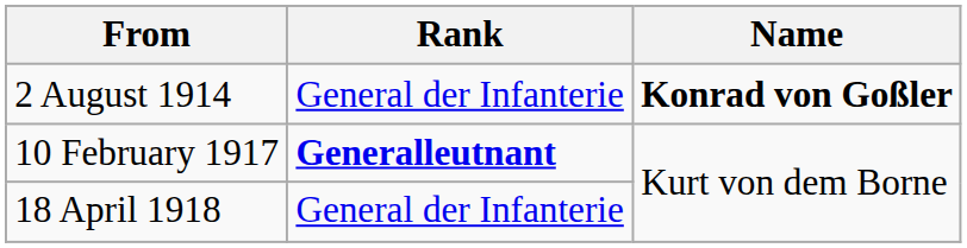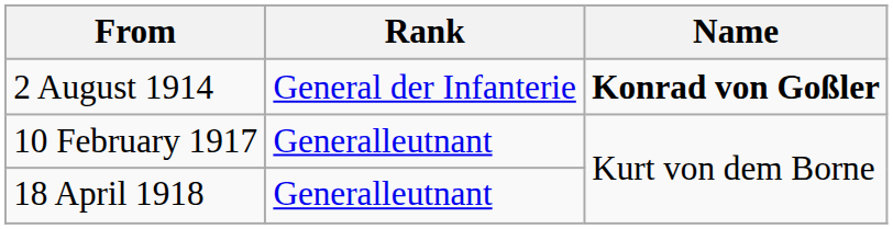10 February 1917 | Rank: bold -> normal
18 April 1918 | Rank: General der Infanterie -> Generalleutnant
